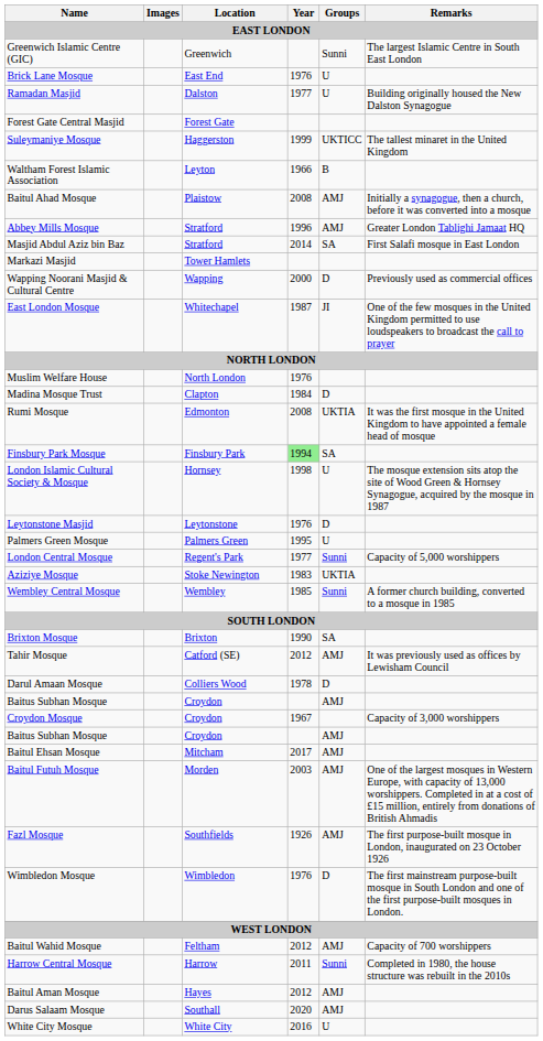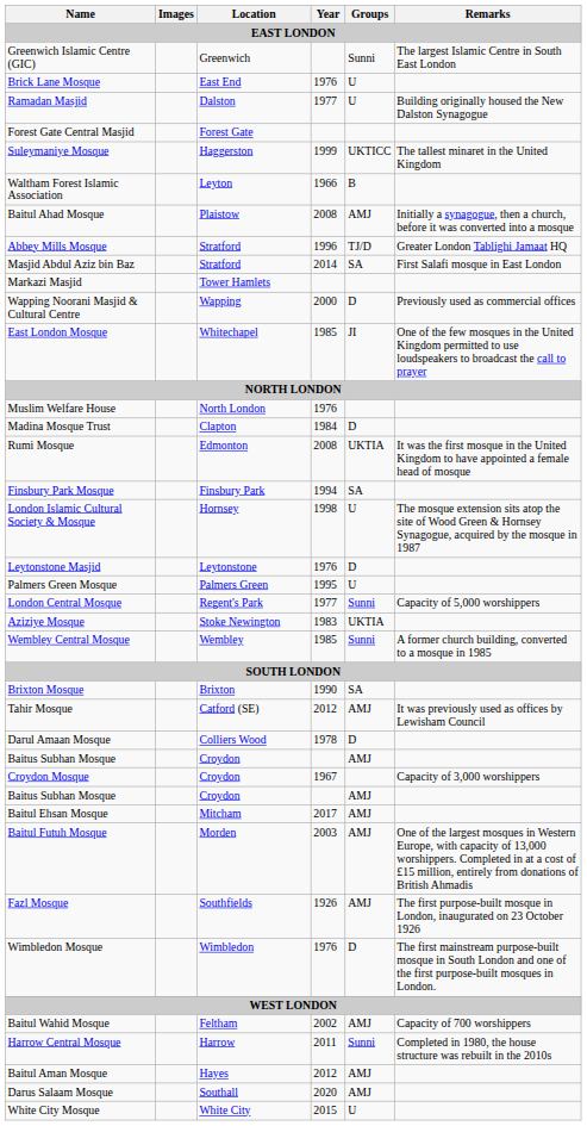Abbey Mills Mosque | Groups: AMJ -> TJ/D
East London Mosque | Year: 1987 -> 1985
Finsbury Park Mosque | Year: lightgreen background -> no background
Baitul Wahid Mosque | Year: 2012 -> 2002
White City Mosque | Year: 2016 -> 2015
